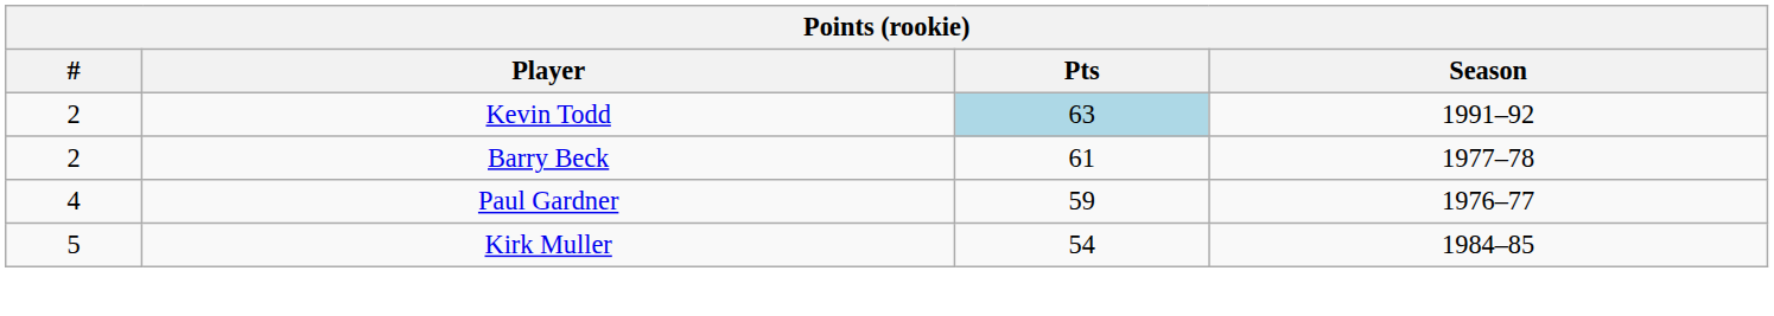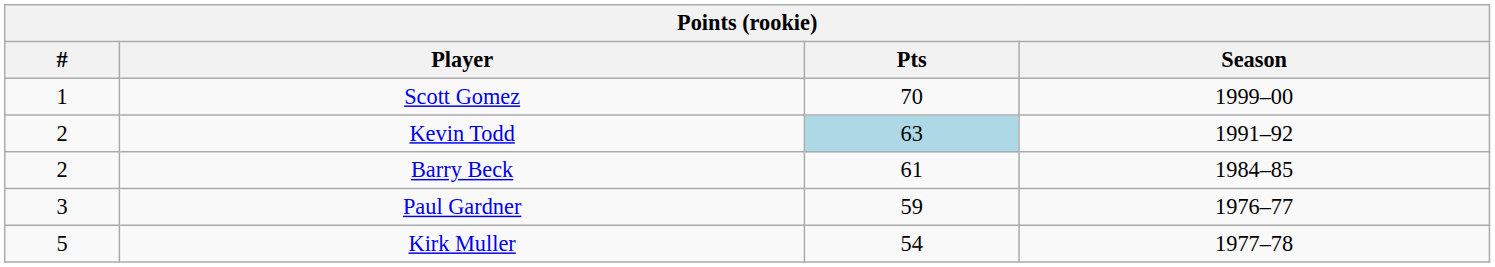+ row: 1 | Scott Gomez | 70 | 1999–00
Barry Beck | Season: 1977–78 -> 1984–85
Paul Gardner | #: 4 -> 3
Kirk Muller | Season: 1984–85 -> 1977–78
